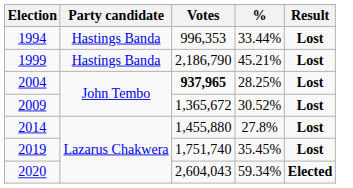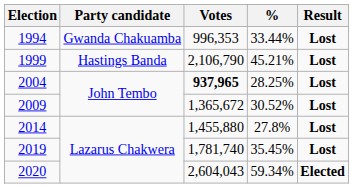1994 | Party candidate: Hastings Banda -> Gwanda Chakuamba
1999 | Votes: 2,186,790 -> 2,106,790
2019 | Votes: 1,751,740 -> 1,781,740
